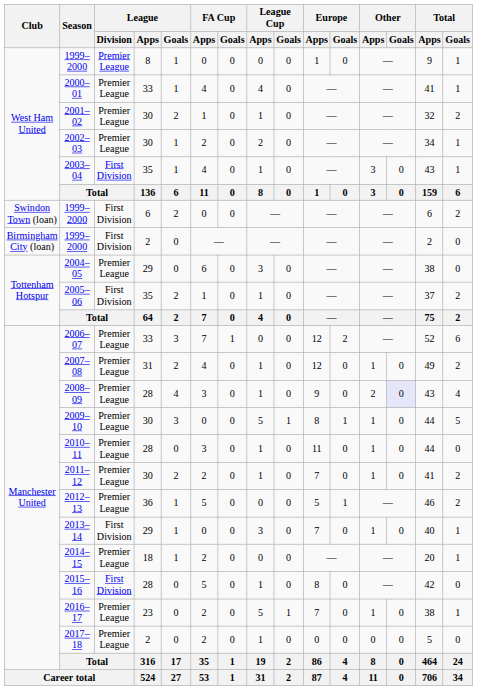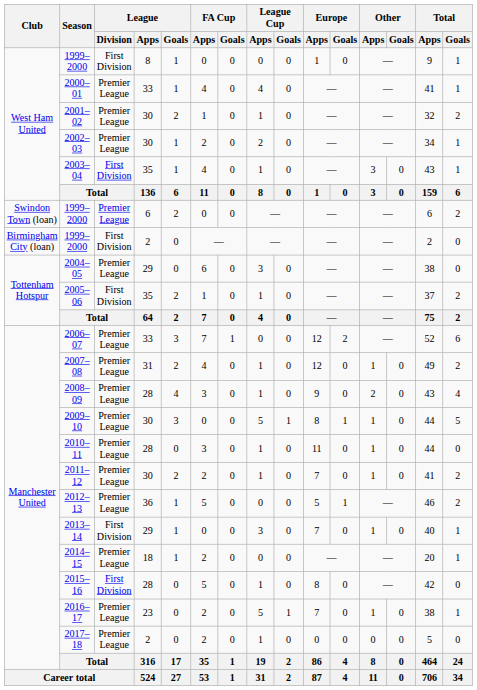1999–2000 / 8 | League / Division: Premier League -> First Division
1999–2000 / 6 | League / Division: First Division -> Premier League
2008–09 | Other / Goals: lavender background -> no background
